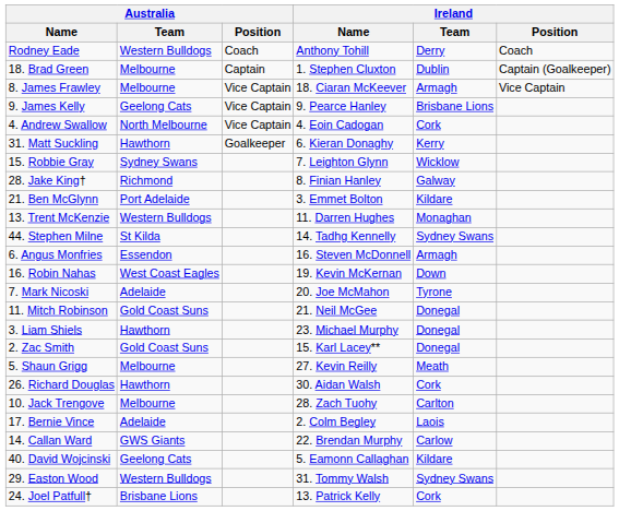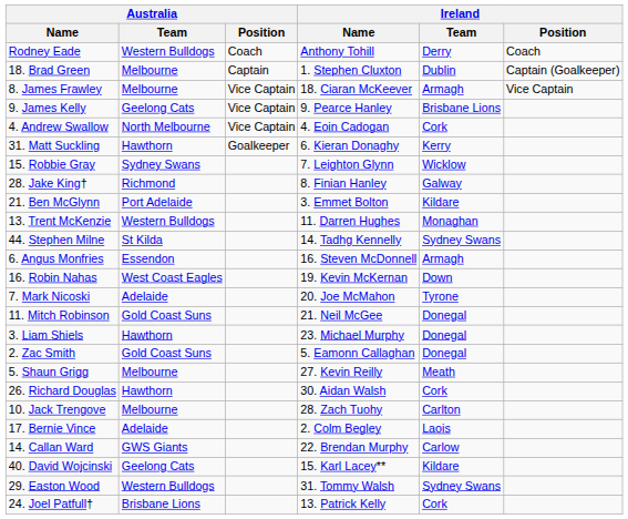2. Zac Smith | Ireland / Name: 15. Karl Lacey** -> 5. Eamonn Callaghan
40. David Wojcinski | Ireland / Name: 5. Eamonn Callaghan -> 15. Karl Lacey**
